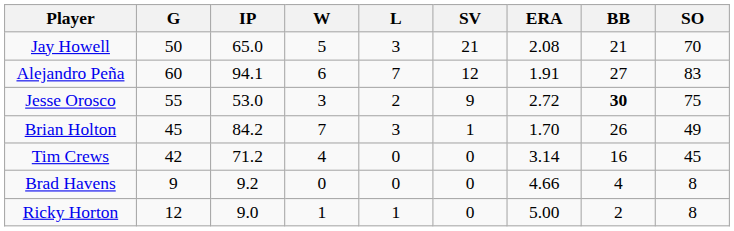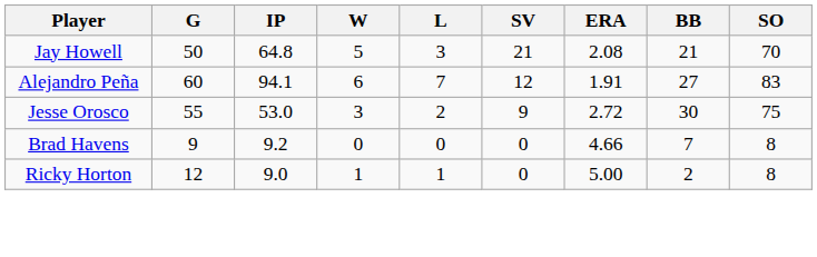Jay Howell | IP: 65.0 -> 64.8
Jesse Orosco | BB: bold -> normal
- row: Brian Holton | 45 | 84.2 | 7 | 3 | 1 | 1.70 | 26 | 49
- row: Tim Crews | 42 | 71.2 | 4 | 0 | 0 | 3.14 | 16 | 45
Brad Havens | BB: 4 -> 7
